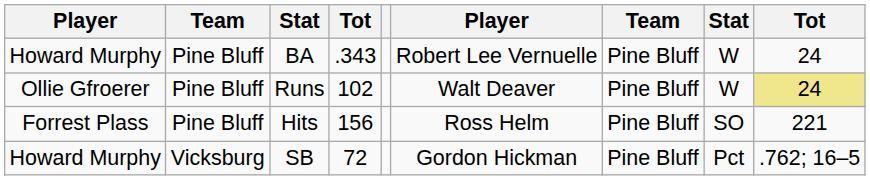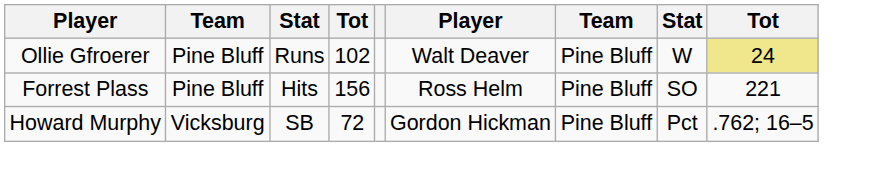- row: Howard Murphy | Pine Bluff | BA | .343 | Robert Lee Vernuelle | Pine Bluff | W | 24
